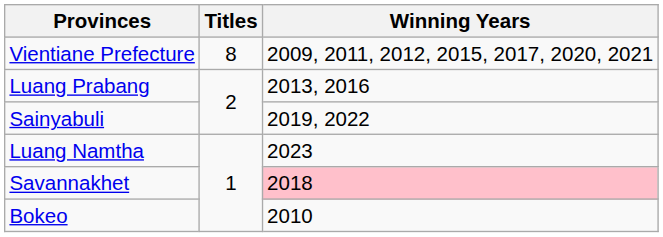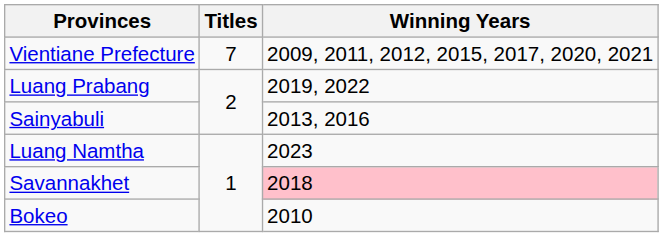Vientiane Prefecture | Titles: 8 -> 7
Luang Prabang | Winning Years: 2013, 2016 -> 2019, 2022
Sainyabuli | Winning Years: 2019, 2022 -> 2013, 2016
